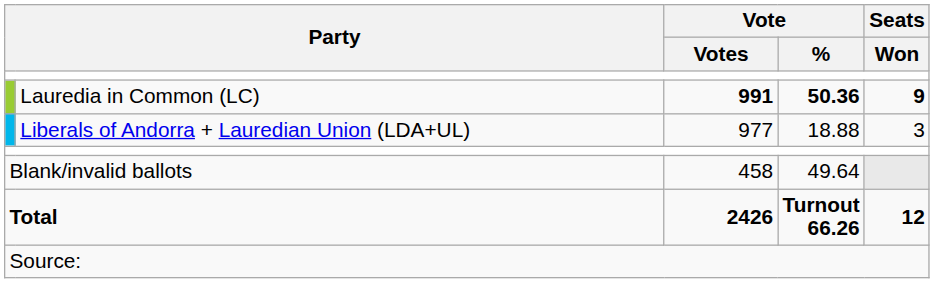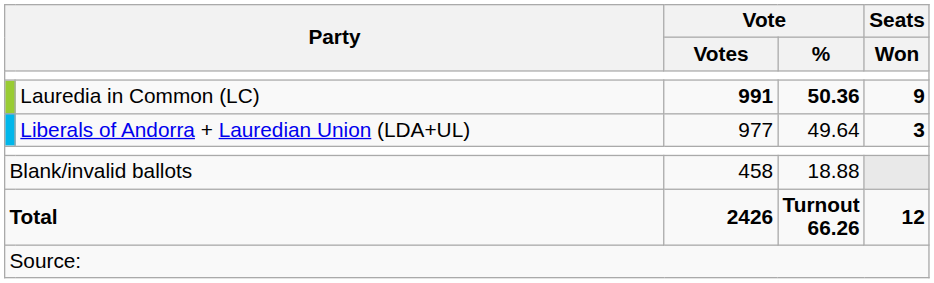Liberals of Andorra + Lauredian Union (LDA+UL) | Vote / %: 18.88 -> 49.64
Liberals of Andorra + Lauredian Union (LDA+UL) | Seats / Won: normal -> bold
Blank/invalid ballots | Vote / %: 49.64 -> 18.88
